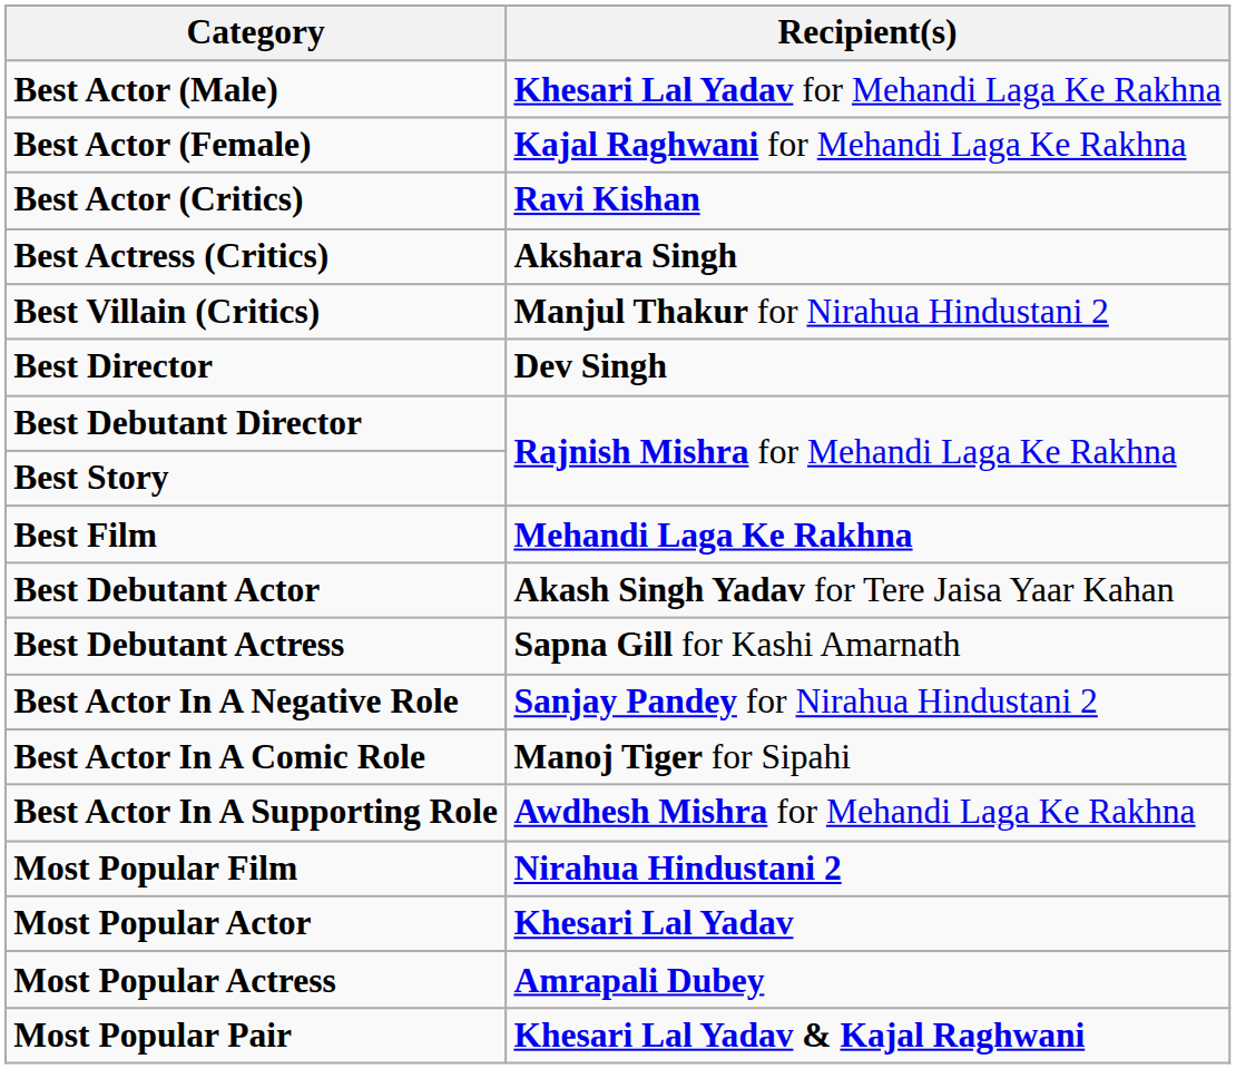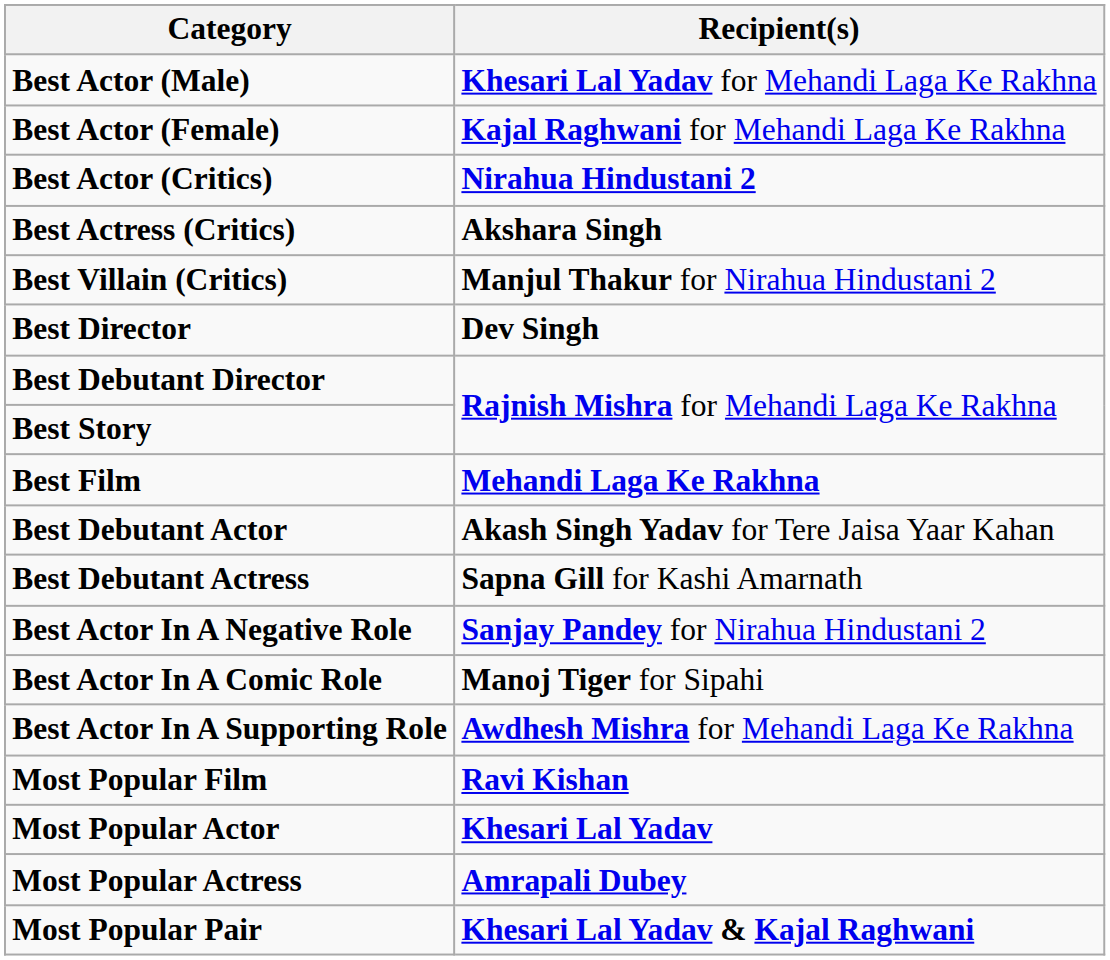Best Actor (Critics) | Recipient(s): Ravi Kishan -> Nirahua Hindustani 2
Most Popular Film | Recipient(s): Nirahua Hindustani 2 -> Ravi Kishan
